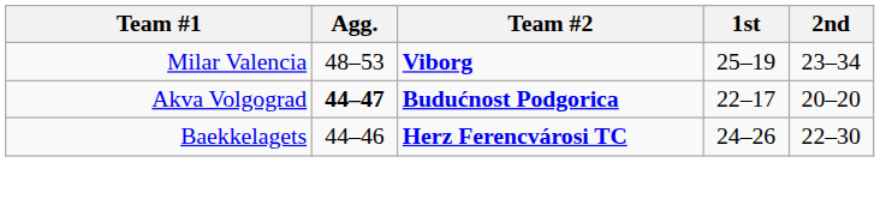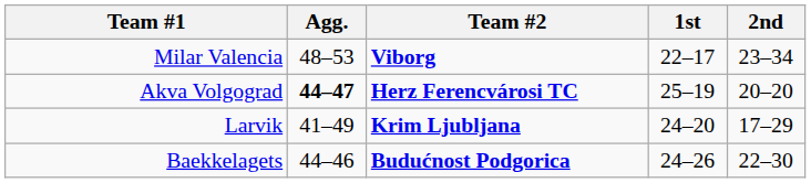Milar Valencia | 1st: 25–19 -> 22–17
Akva Volgograd | Team #2: Budućnost Podgorica -> Herz Ferencvárosi TC
Akva Volgograd | 1st: 22–17 -> 25–19
+ row: Larvik | 41–49 | Krim Ljubljana | 24–20 | 17–29
Baekkelagets | Team #2: Herz Ferencvárosi TC -> Budućnost Podgorica
